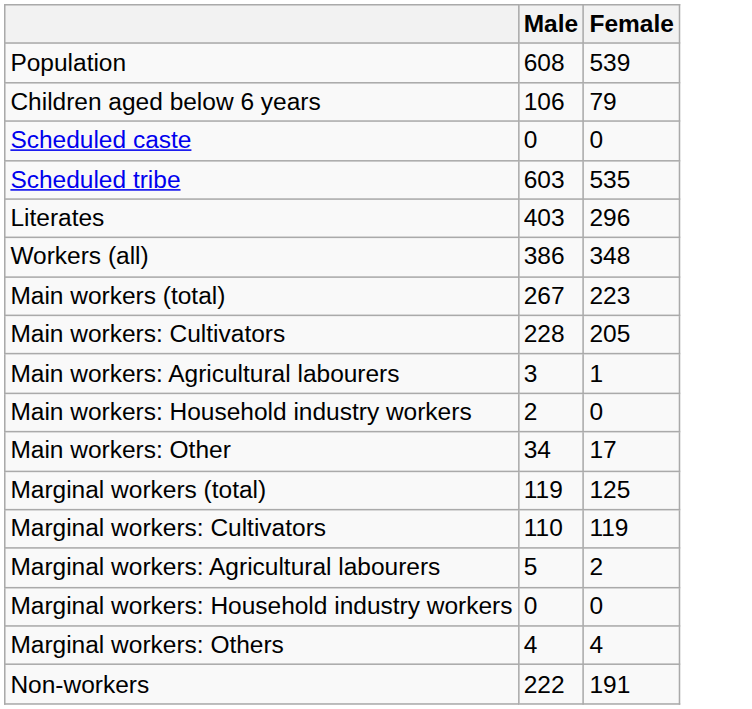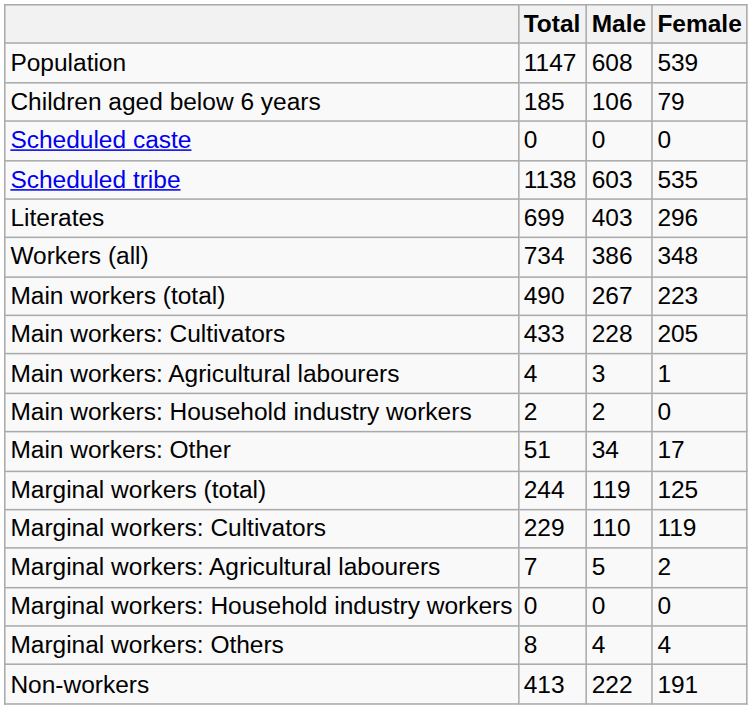+ column: Total | 1147 | 185 | 0 | 1138 | 699 | 734 | 490 | 433 | 4 | 2 | 51 | 244 | 229 | 7 | 0 | 8 | 413
